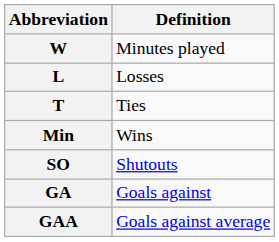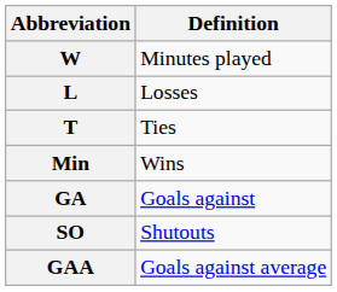rows swapped: SO <-> GA
